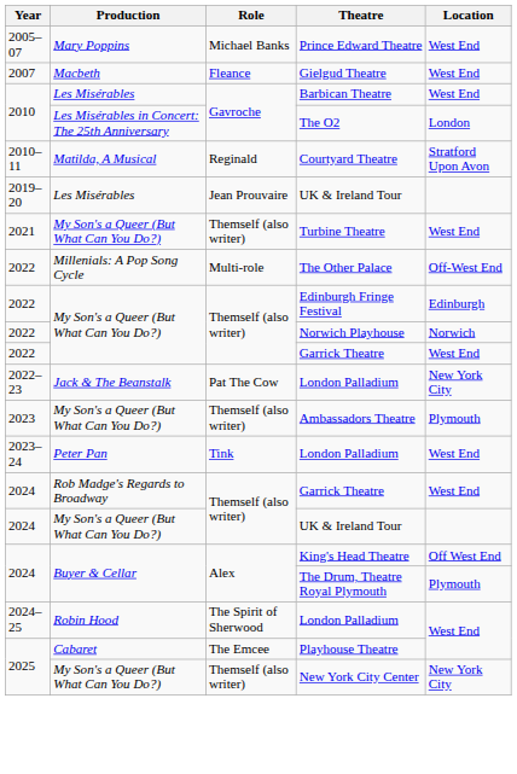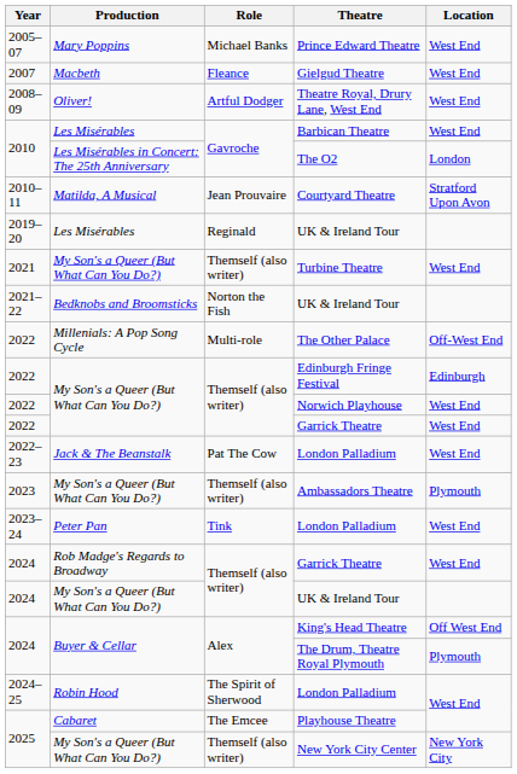+ row: 2008–09 | Oliver! | Artful Dodger | Theatre Royal, Drury Lane, West End | West End
Courtyard Theatre | Role: Reginald -> Jean Prouvaire
2019–20 / UK & Ireland Tour | Role: Jean Prouvaire -> Reginald
+ row: 2021–22 | Bedknobs and Broomsticks | Norton the Fish | UK & Ireland Tour
Norwich Playhouse | Location: Norwich -> West End
2022–23 / London Palladium | Location: New York City -> West End
